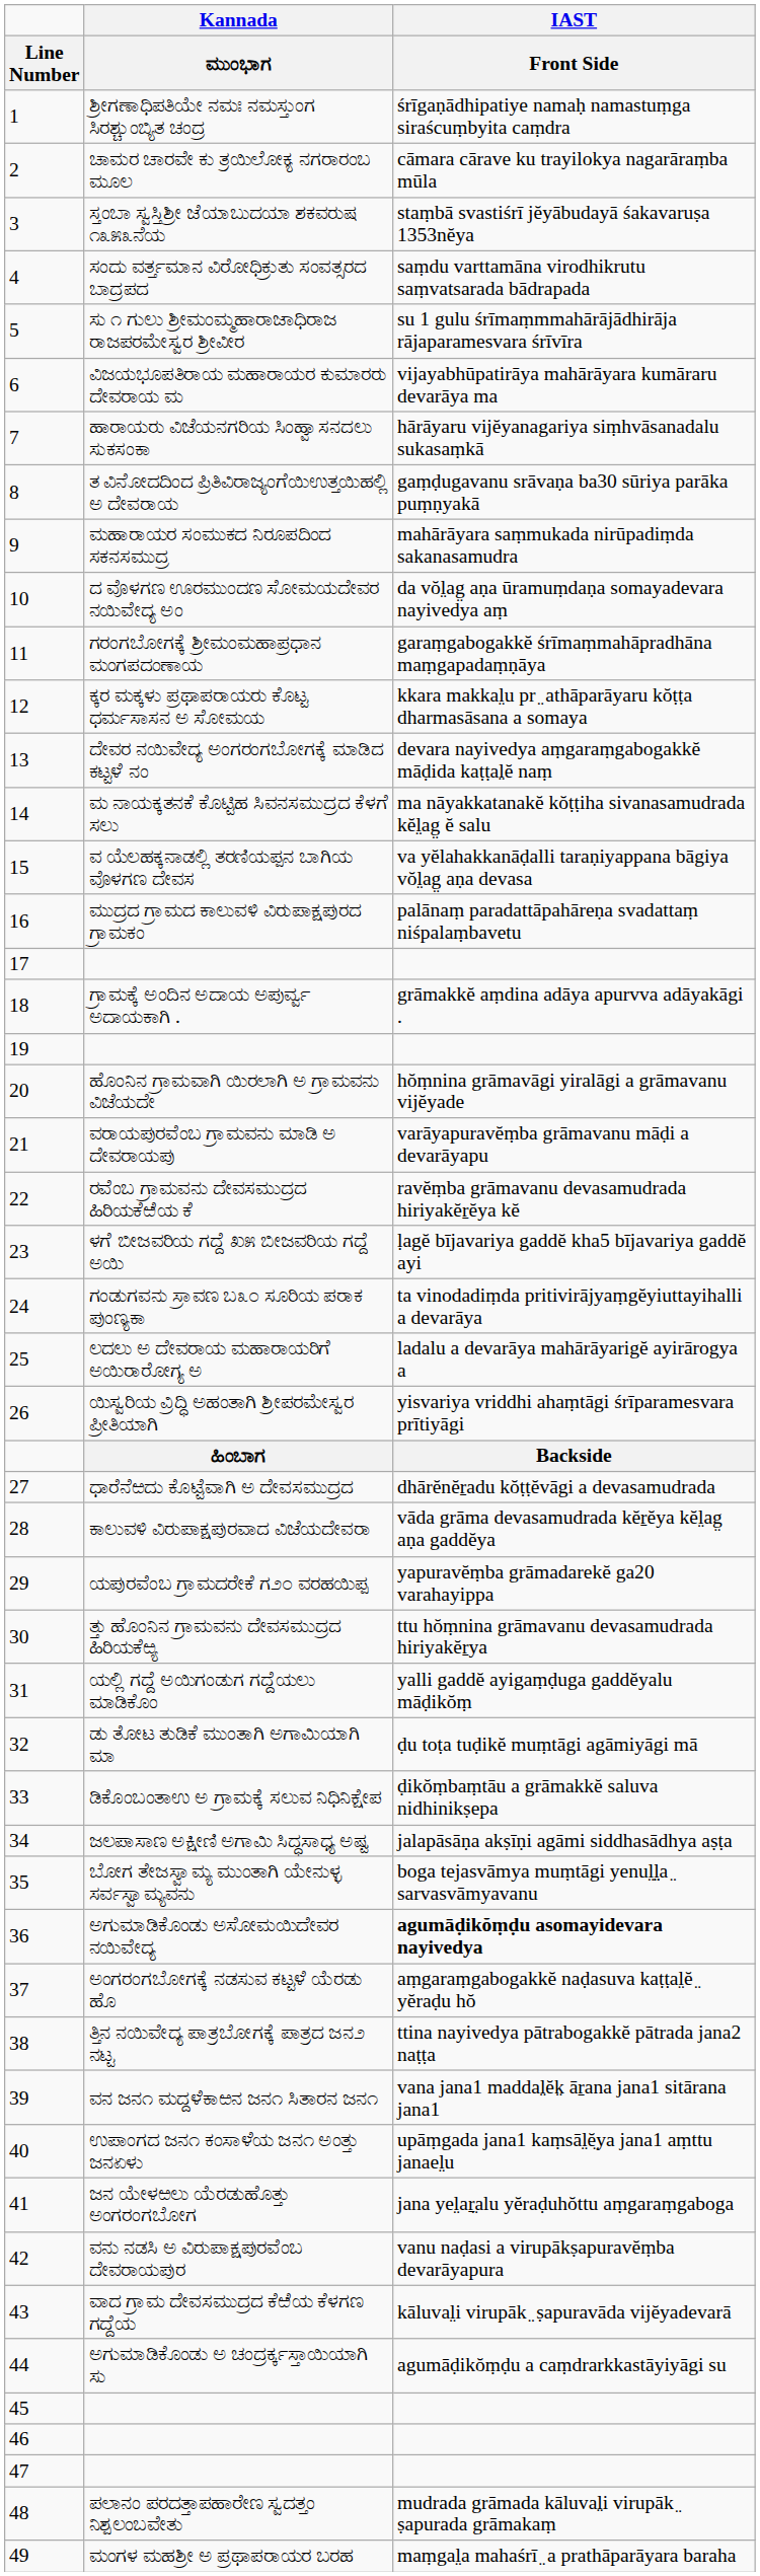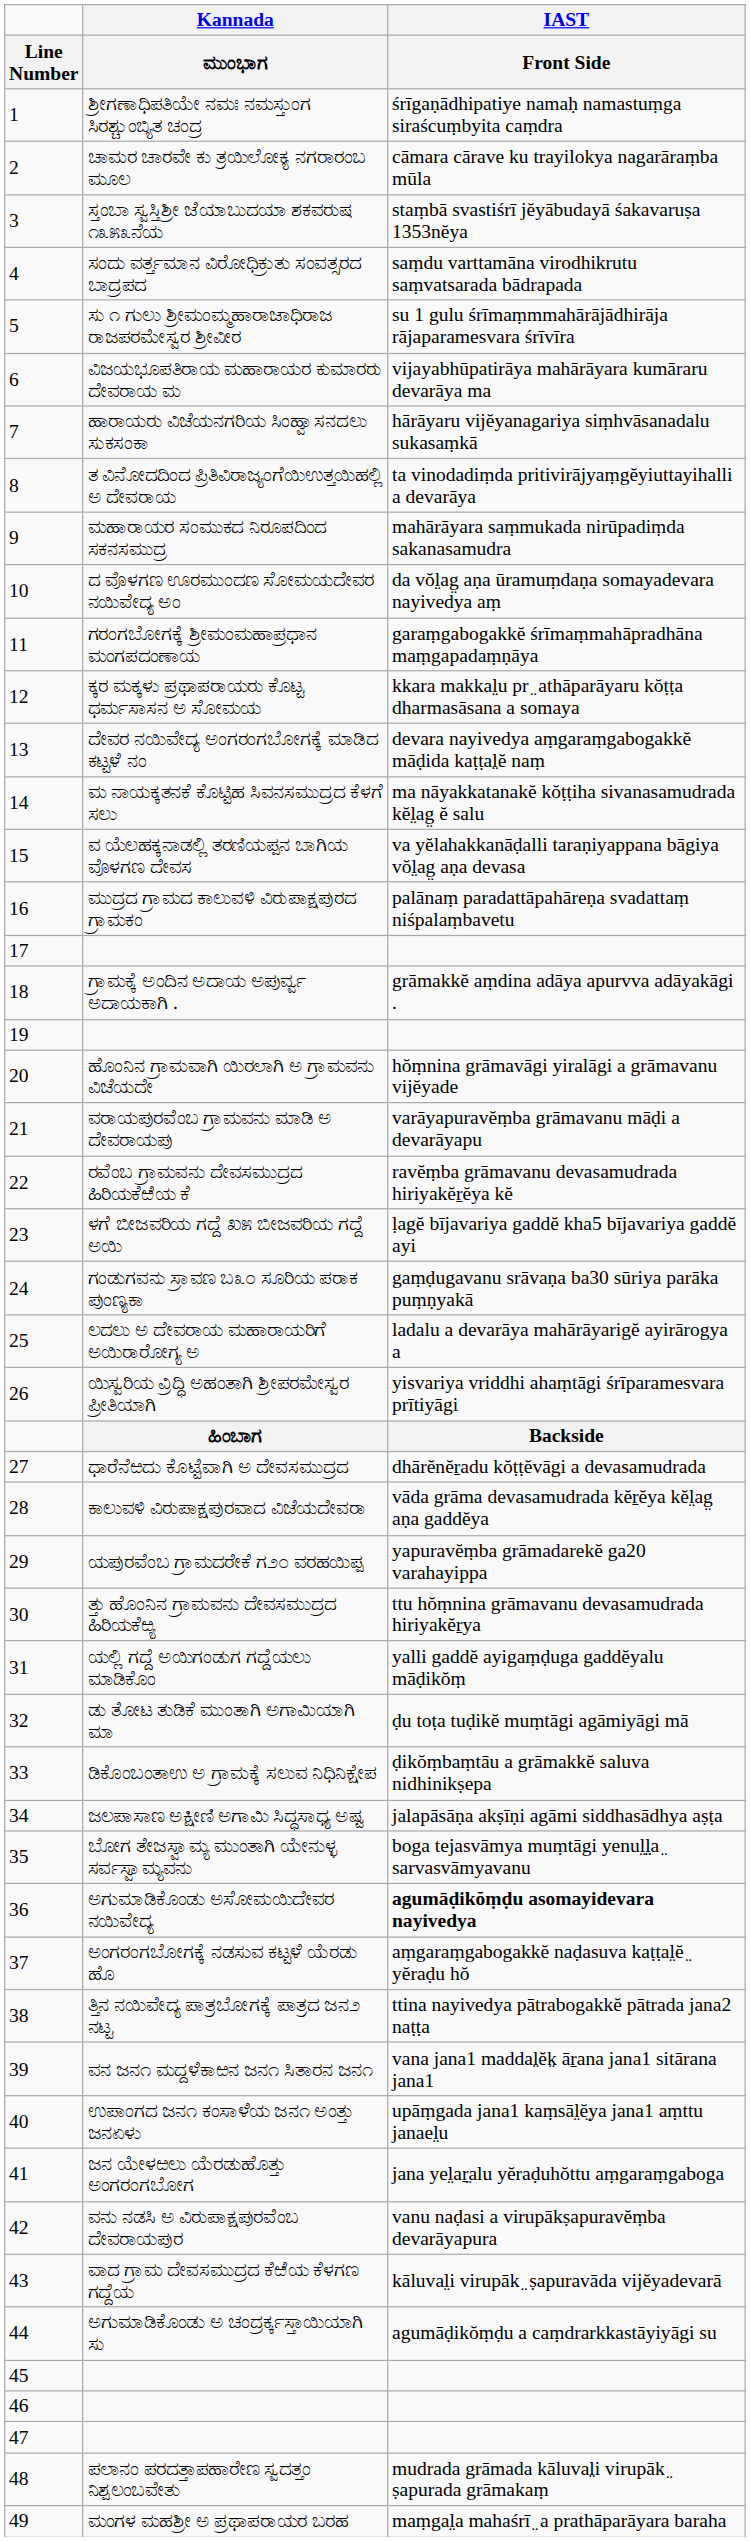ತ ವಿನೋದದಿಂದ ಪ್ರಿತಿವಿರಾಜ್ಯಂಗೆಯಿಉತ್ತಯಿಹಲ್ಲಿ ಅ ದೇವರಾಯ | IAST / Front Side: gaṃḍugavanu srāvaṇa ba30 sūriya parāka puṃṇyakā -> ta vinodadiṃda pritivirājyaṃgĕyiuttayihalli a devarāya
ಗಂಡುಗವನು ಸ್ರಾವಣ ಬ೩೦ ಸೂರಿಯ ಪರಾಕ ಪುಂಣ್ಯಕಾ | IAST / Front Side: ta vinodadiṃda pritivirājyaṃgĕyiuttayihalli a devarāya -> gaṃḍugavanu srāvaṇa ba30 sūriya parāka puṃṇyakā
